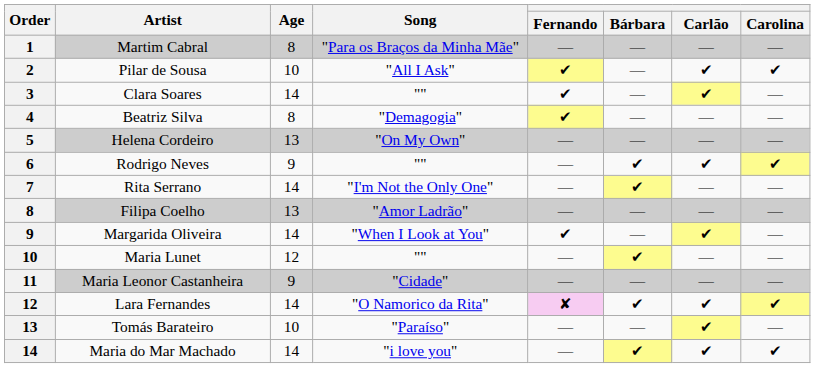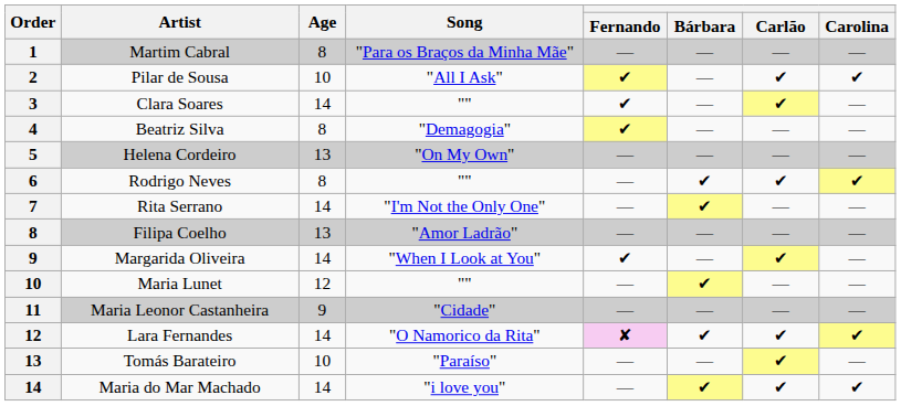Rodrigo Neves | Age: 9 -> 8
